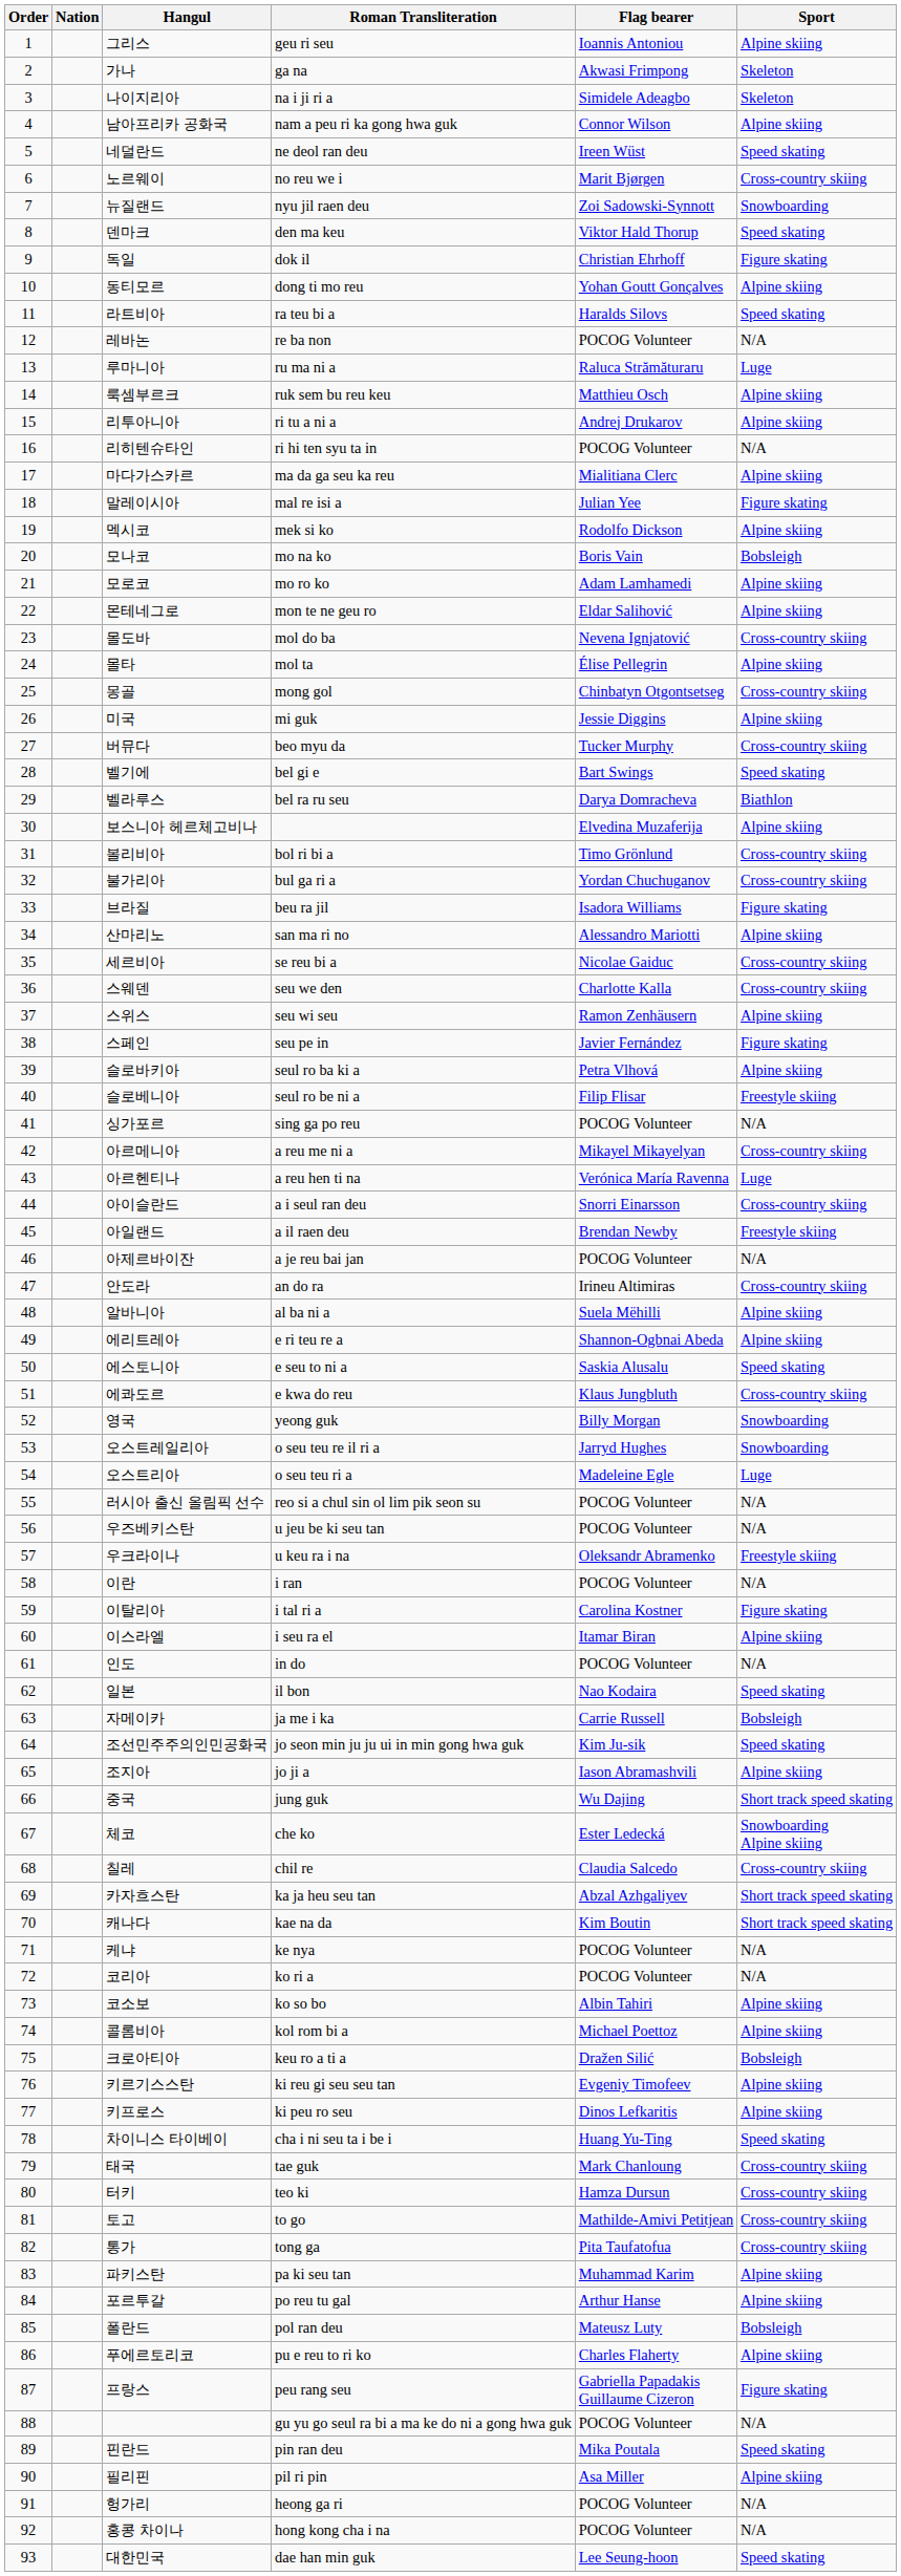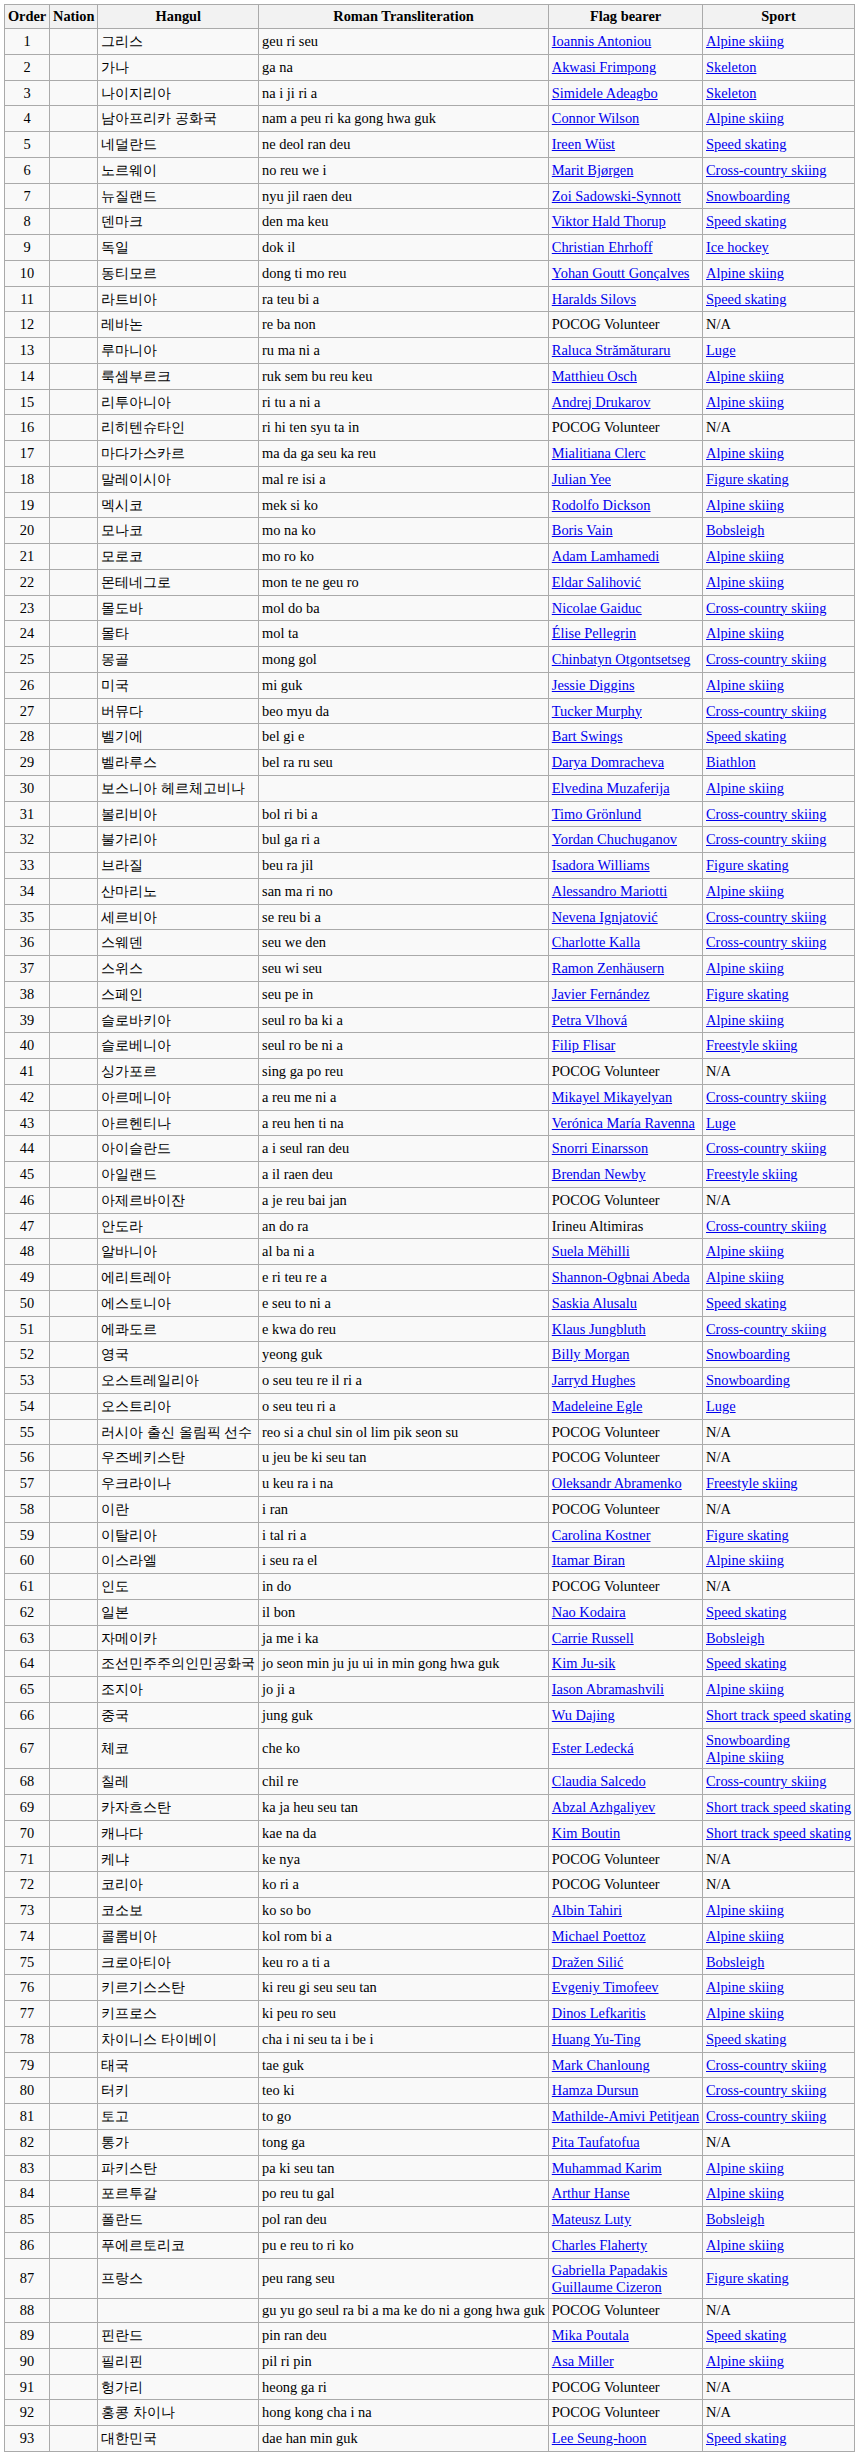독일 | Sport: Figure skating -> Ice hockey
몰도바 | Flag bearer: Nevena Ignjatović -> Nicolae Gaiduc
세르비아 | Flag bearer: Nicolae Gaiduc -> Nevena Ignjatović
통가 | Sport: Cross-country skiing -> N/A
